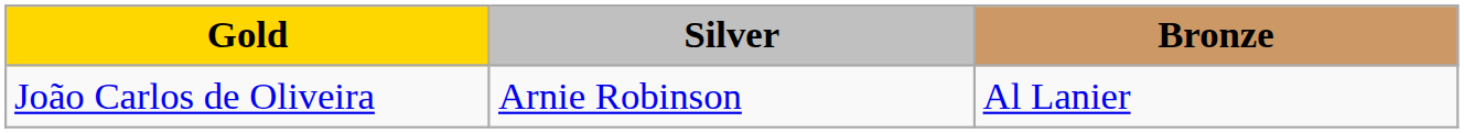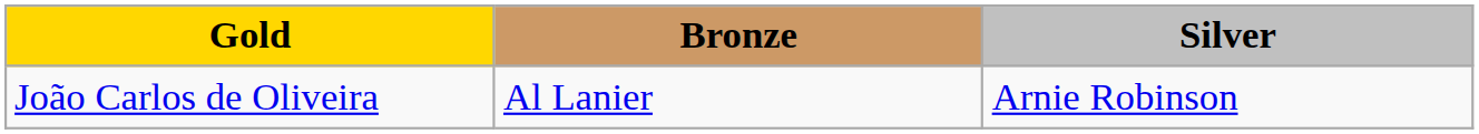columns swapped: Silver <-> Bronze
